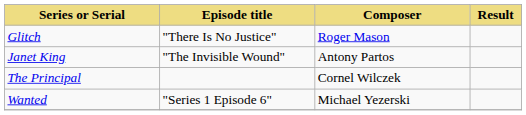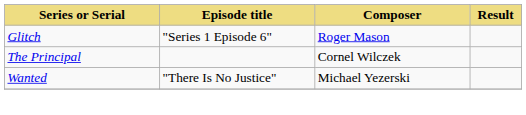Glitch | Episode title: "There Is No Justice" -> "Series 1 Episode 6"
- row: Janet King | "The Invisible Wound" | Antony Partos
Wanted | Episode title: "Series 1 Episode 6" -> "There Is No Justice"
